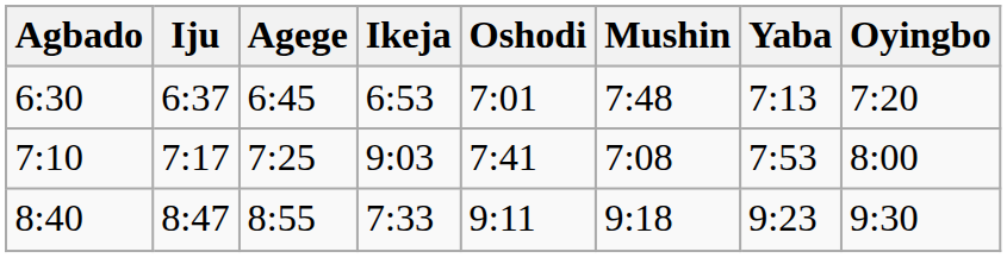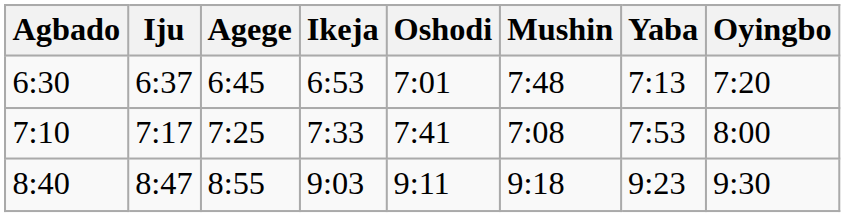7:10 | Ikeja: 9:03 -> 7:33
8:40 | Ikeja: 7:33 -> 9:03
